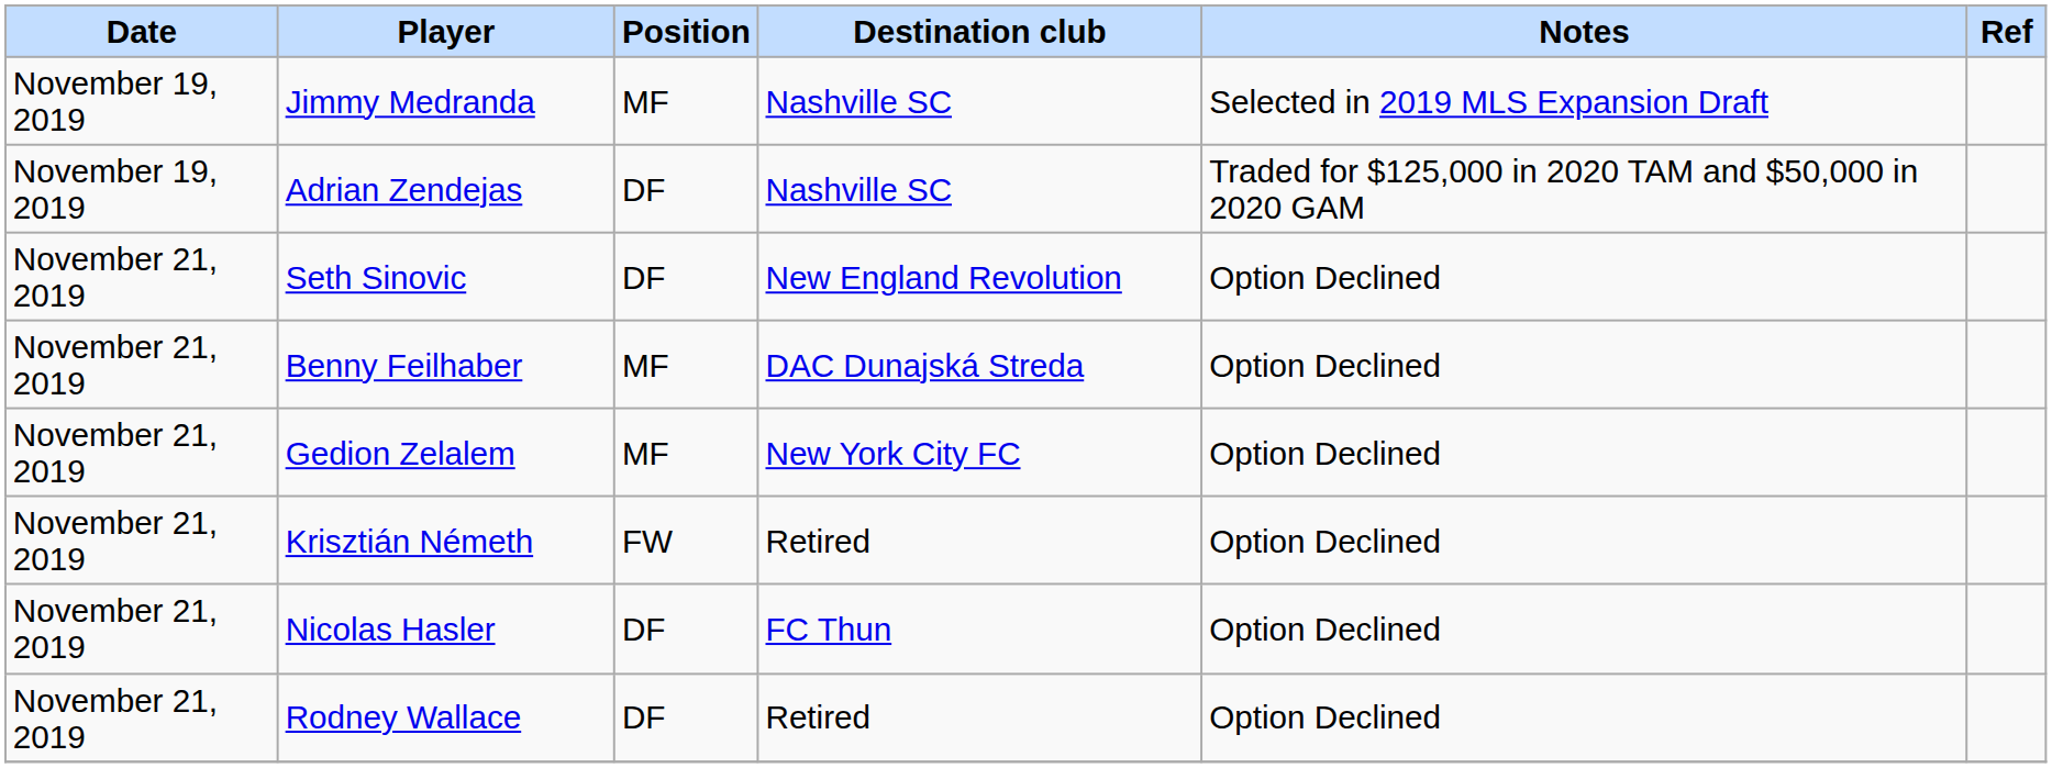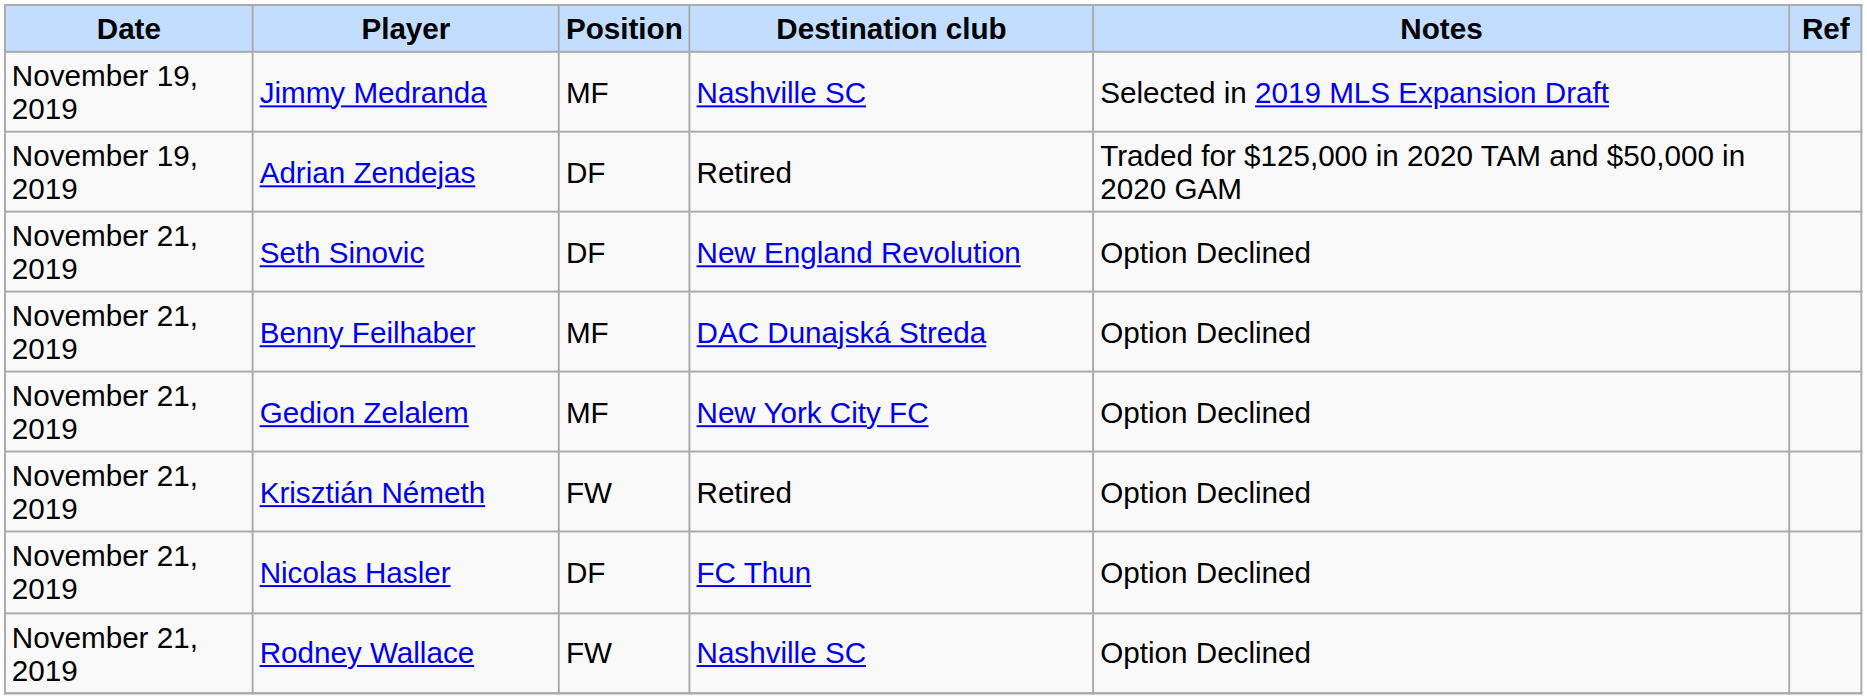Adrian Zendejas | Destination club: Nashville SC -> Retired
Rodney Wallace | Position: DF -> FW
Rodney Wallace | Destination club: Retired -> Nashville SC
